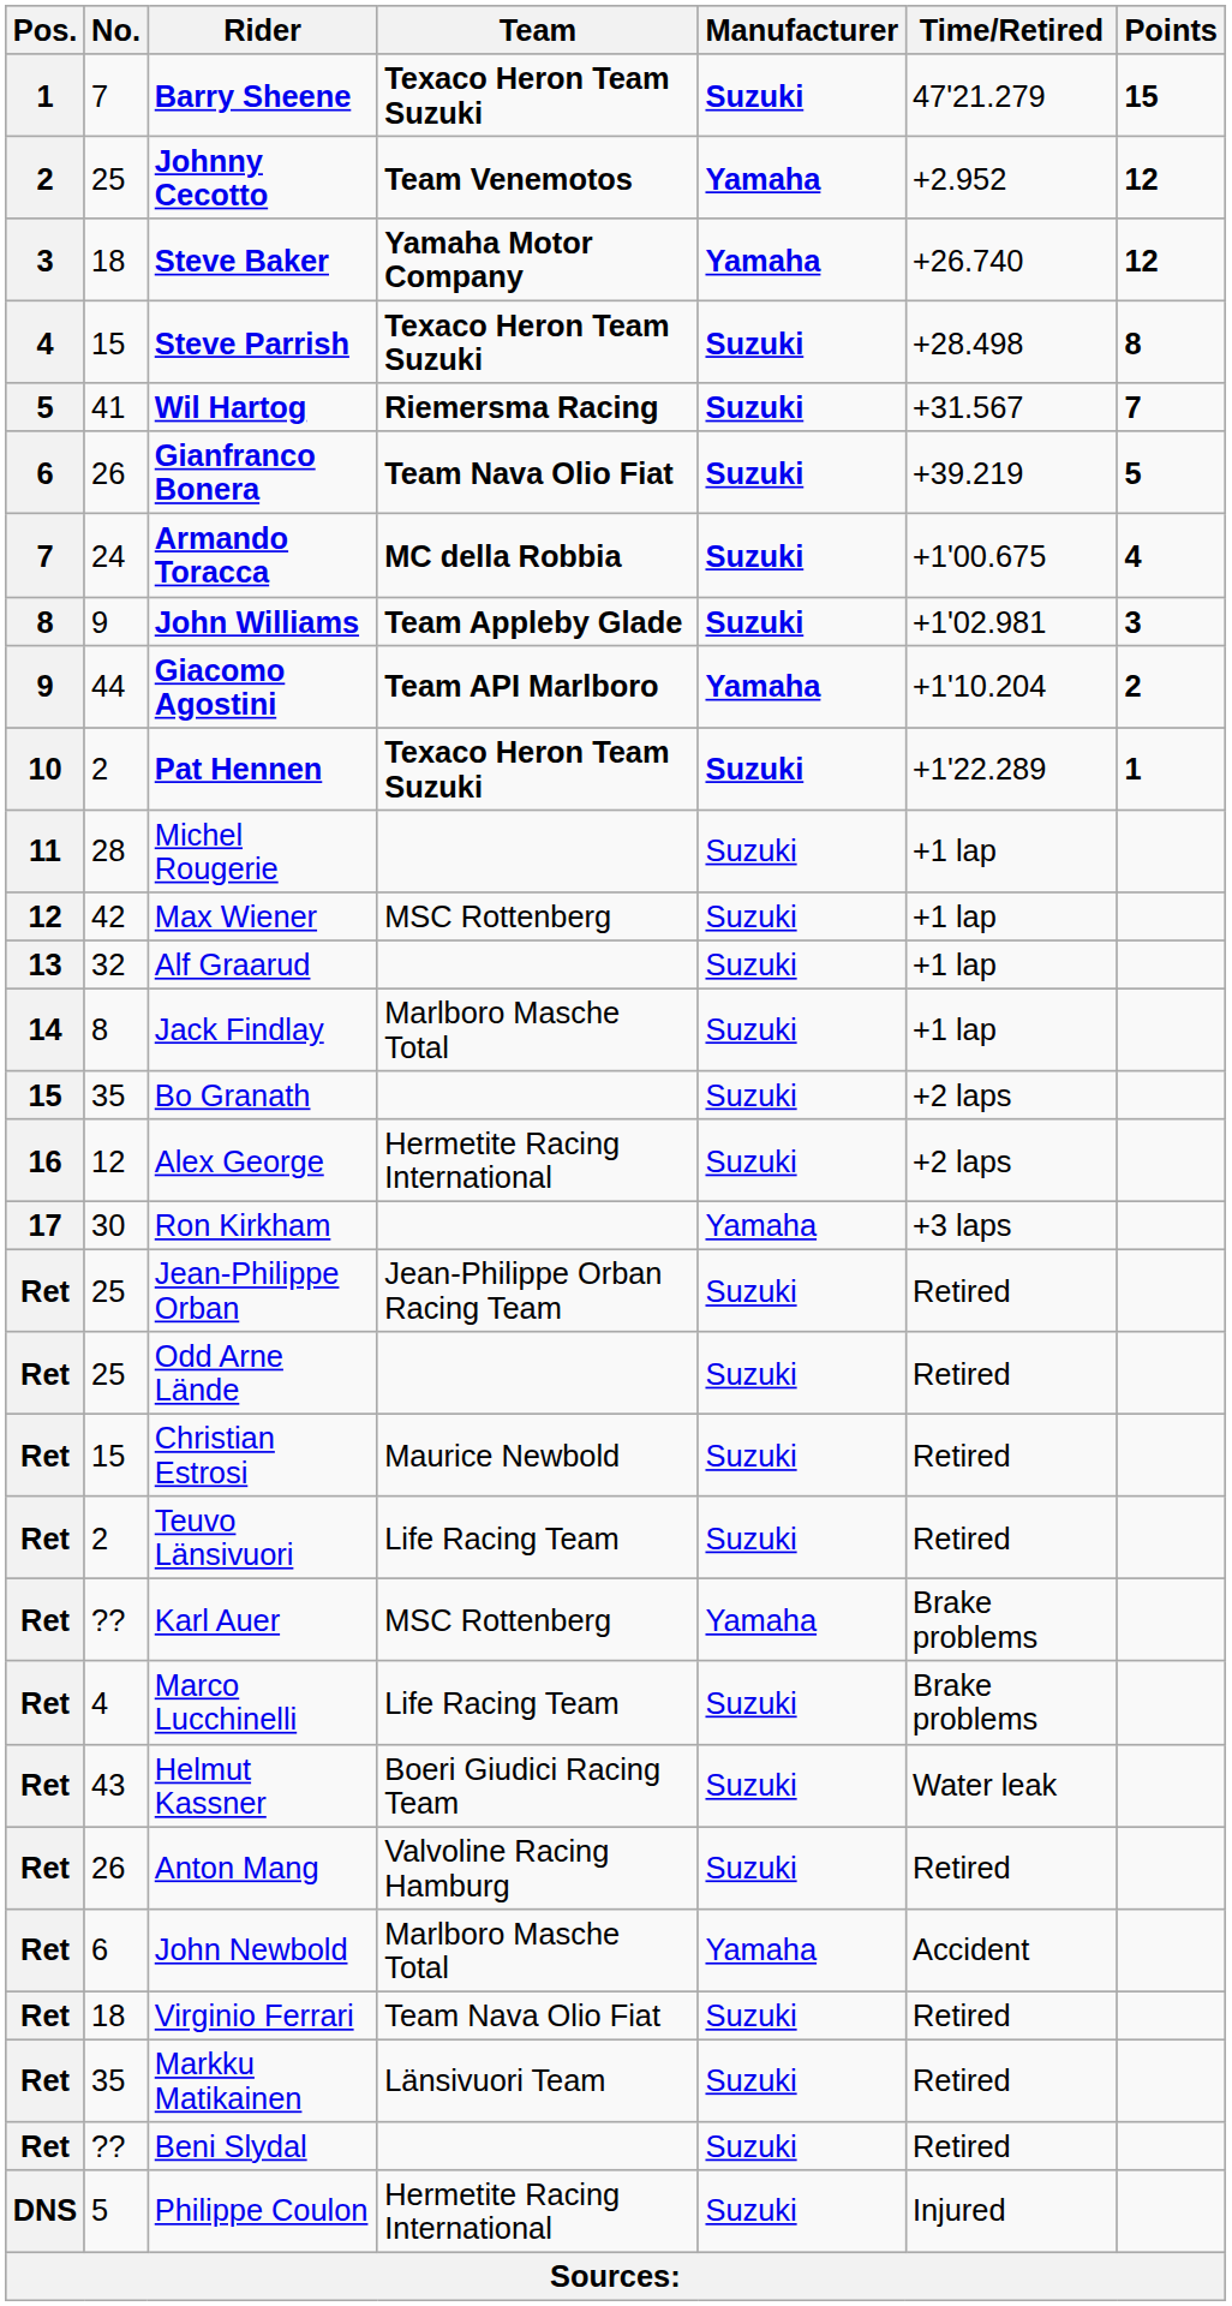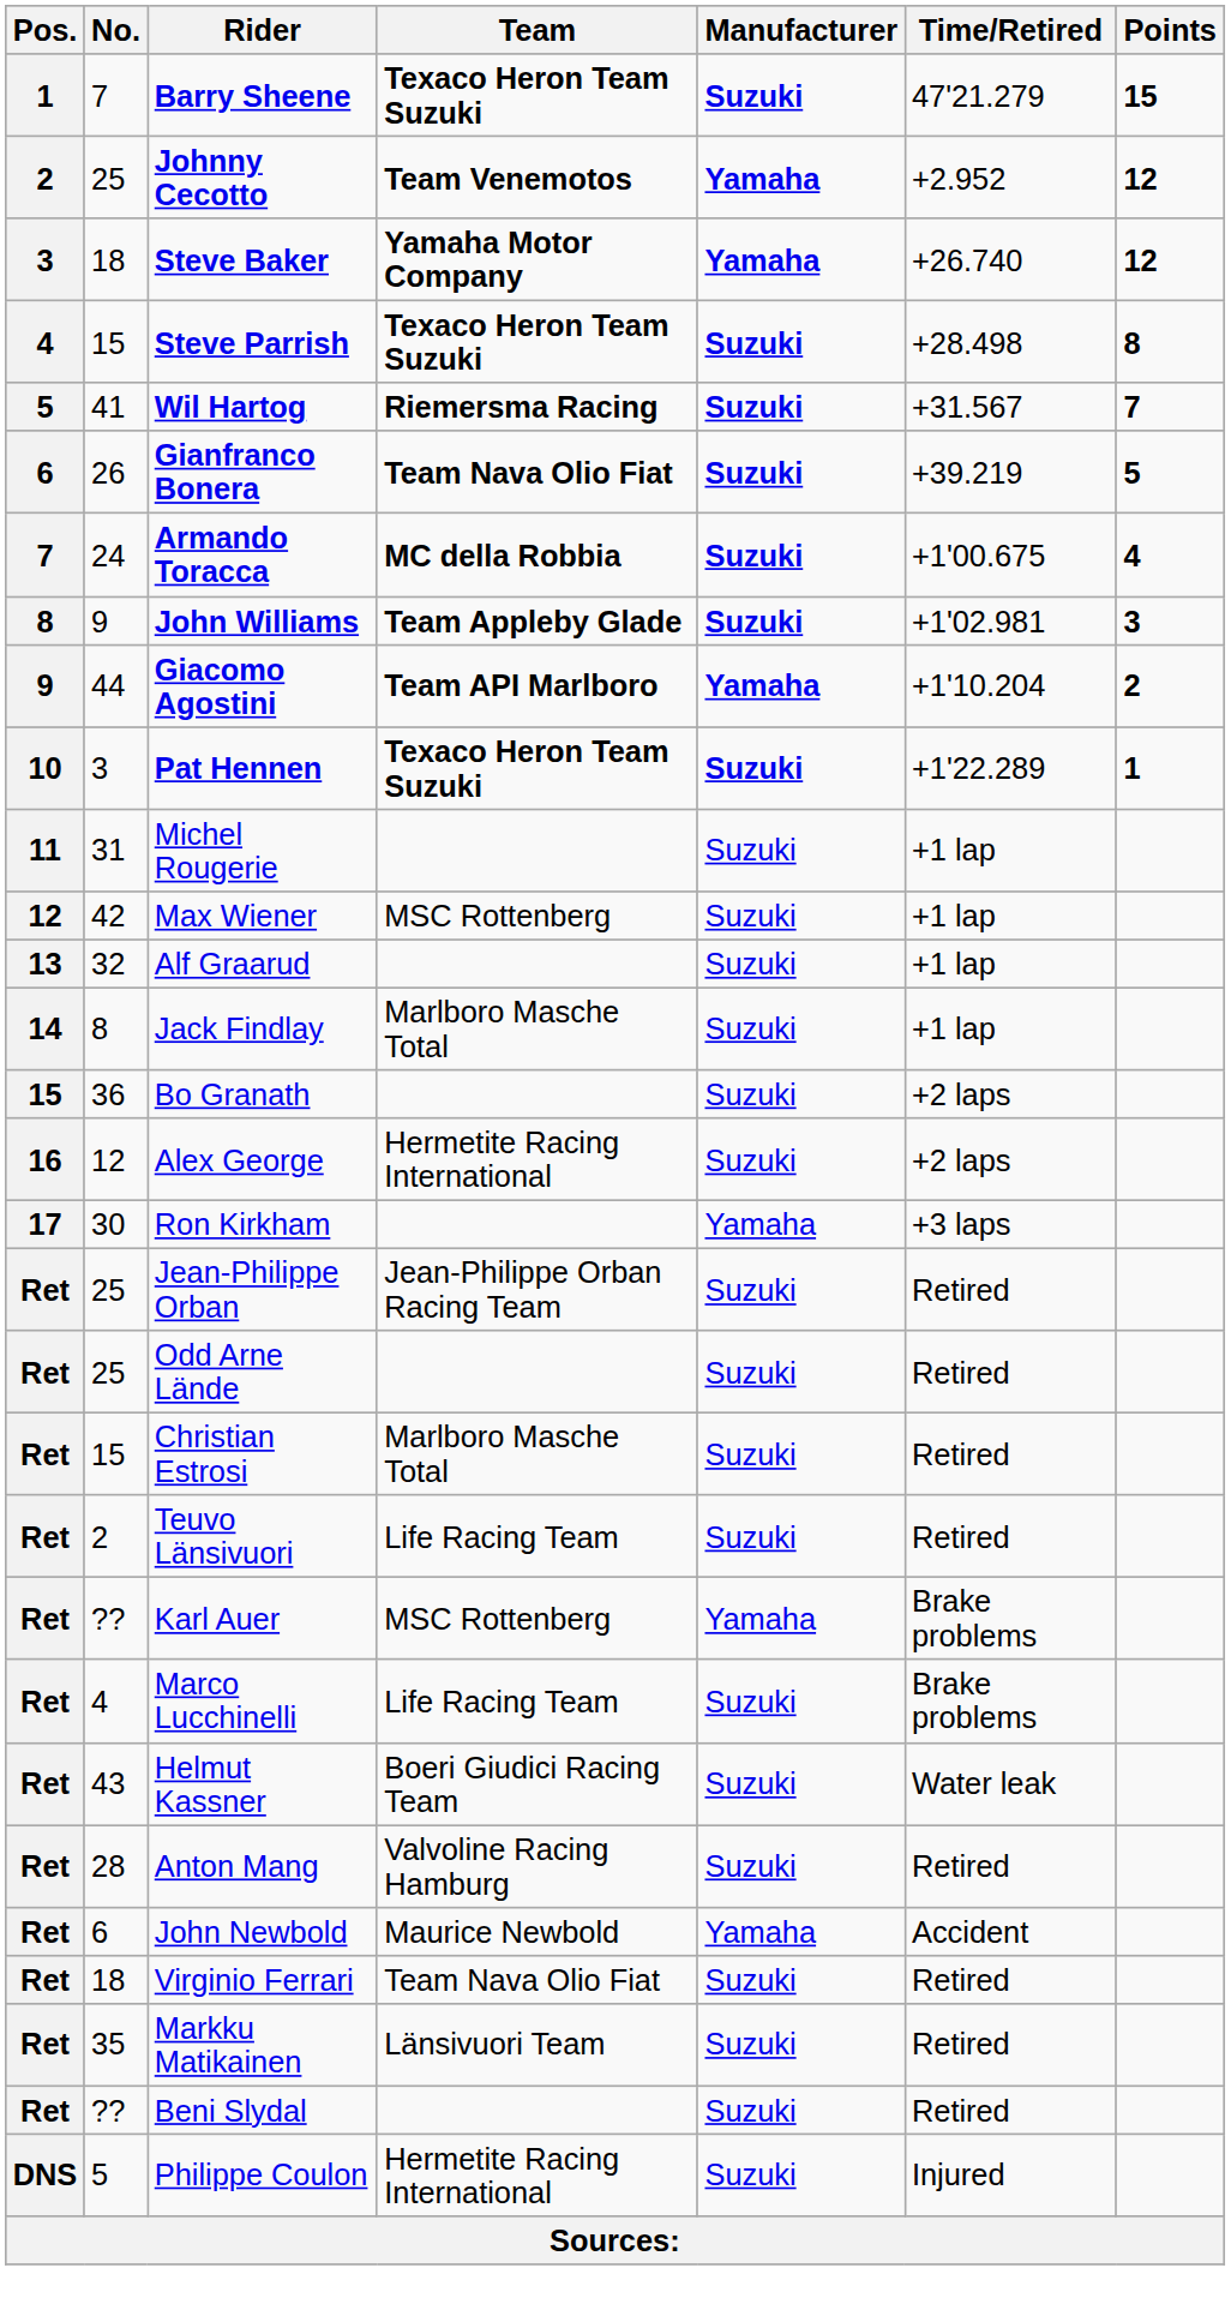Pat Hennen | No.: 2 -> 3
Michel Rougerie | No.: 28 -> 31
Bo Granath | No.: 35 -> 36
Christian Estrosi | Team: Maurice Newbold -> Marlboro Masche Total
Anton Mang | No.: 26 -> 28
John Newbold | Team: Marlboro Masche Total -> Maurice Newbold
